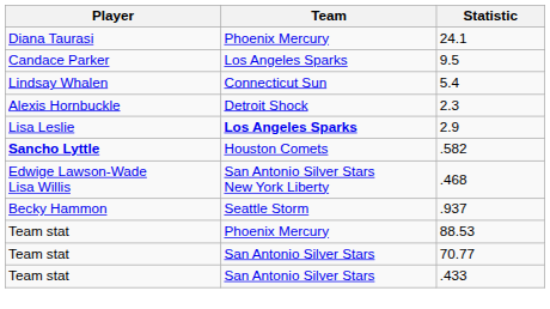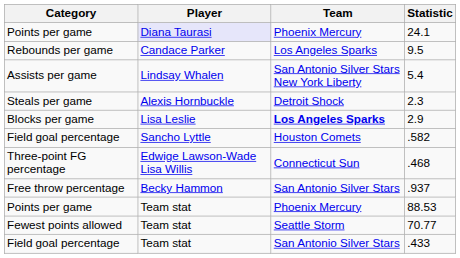+ column: Category | Points per game | Rebounds per game | Assists per game | Steals per game | Blocks per game | Field goal percentage | Three-point FG percentage | Free throw percentage | Points per game | Fewest points allowed | Field goal percentage
24.1 | Player: no background -> lavender background
5.4 | Team: Connecticut Sun -> San Antonio Silver Stars New York Liberty
.582 | Player: bold -> normal
.468 | Team: San Antonio Silver Stars New York Liberty -> Connecticut Sun
.937 | Team: Seattle Storm -> San Antonio Silver Stars
70.77 | Team: San Antonio Silver Stars -> Seattle Storm
